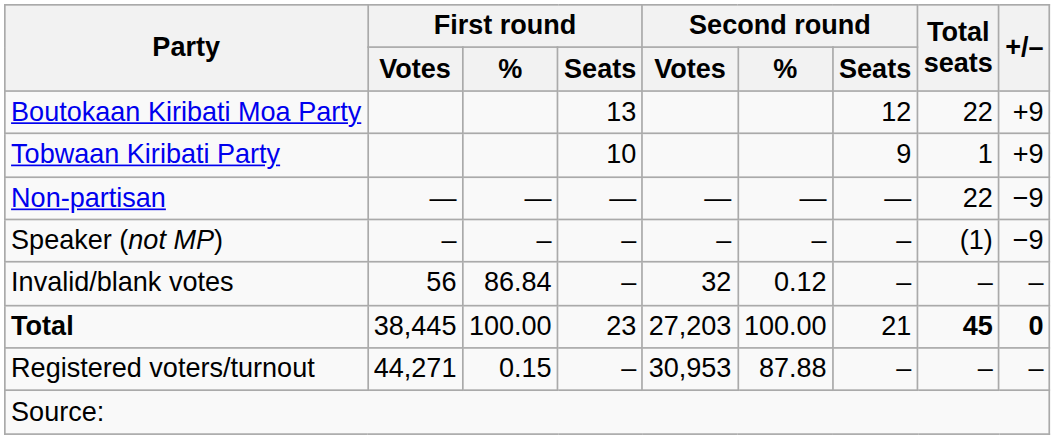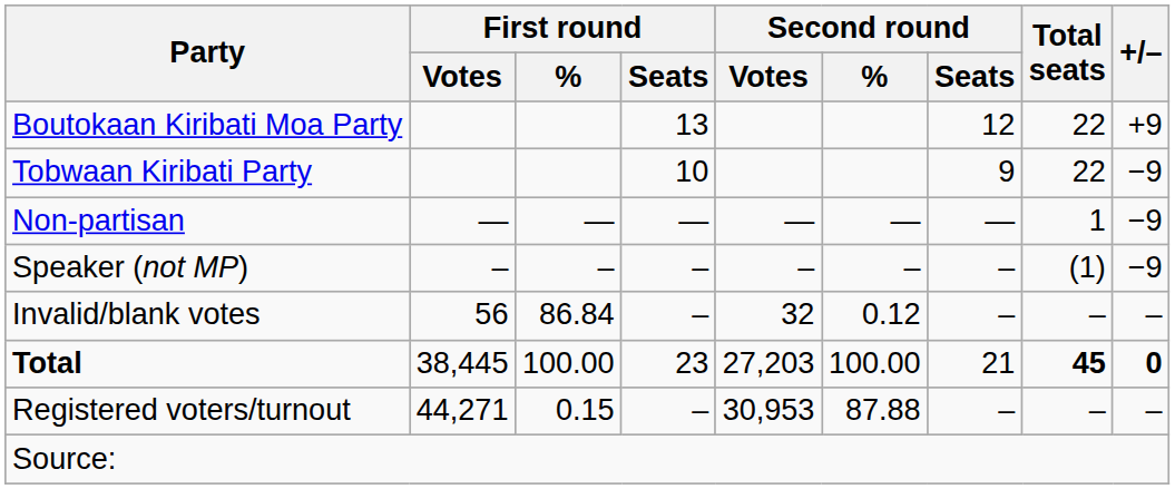Tobwaan Kiribati Party | Total seats: 1 -> 22
Tobwaan Kiribati Party | +/–: +9 -> −9
Non-partisan | Total seats: 22 -> 1
